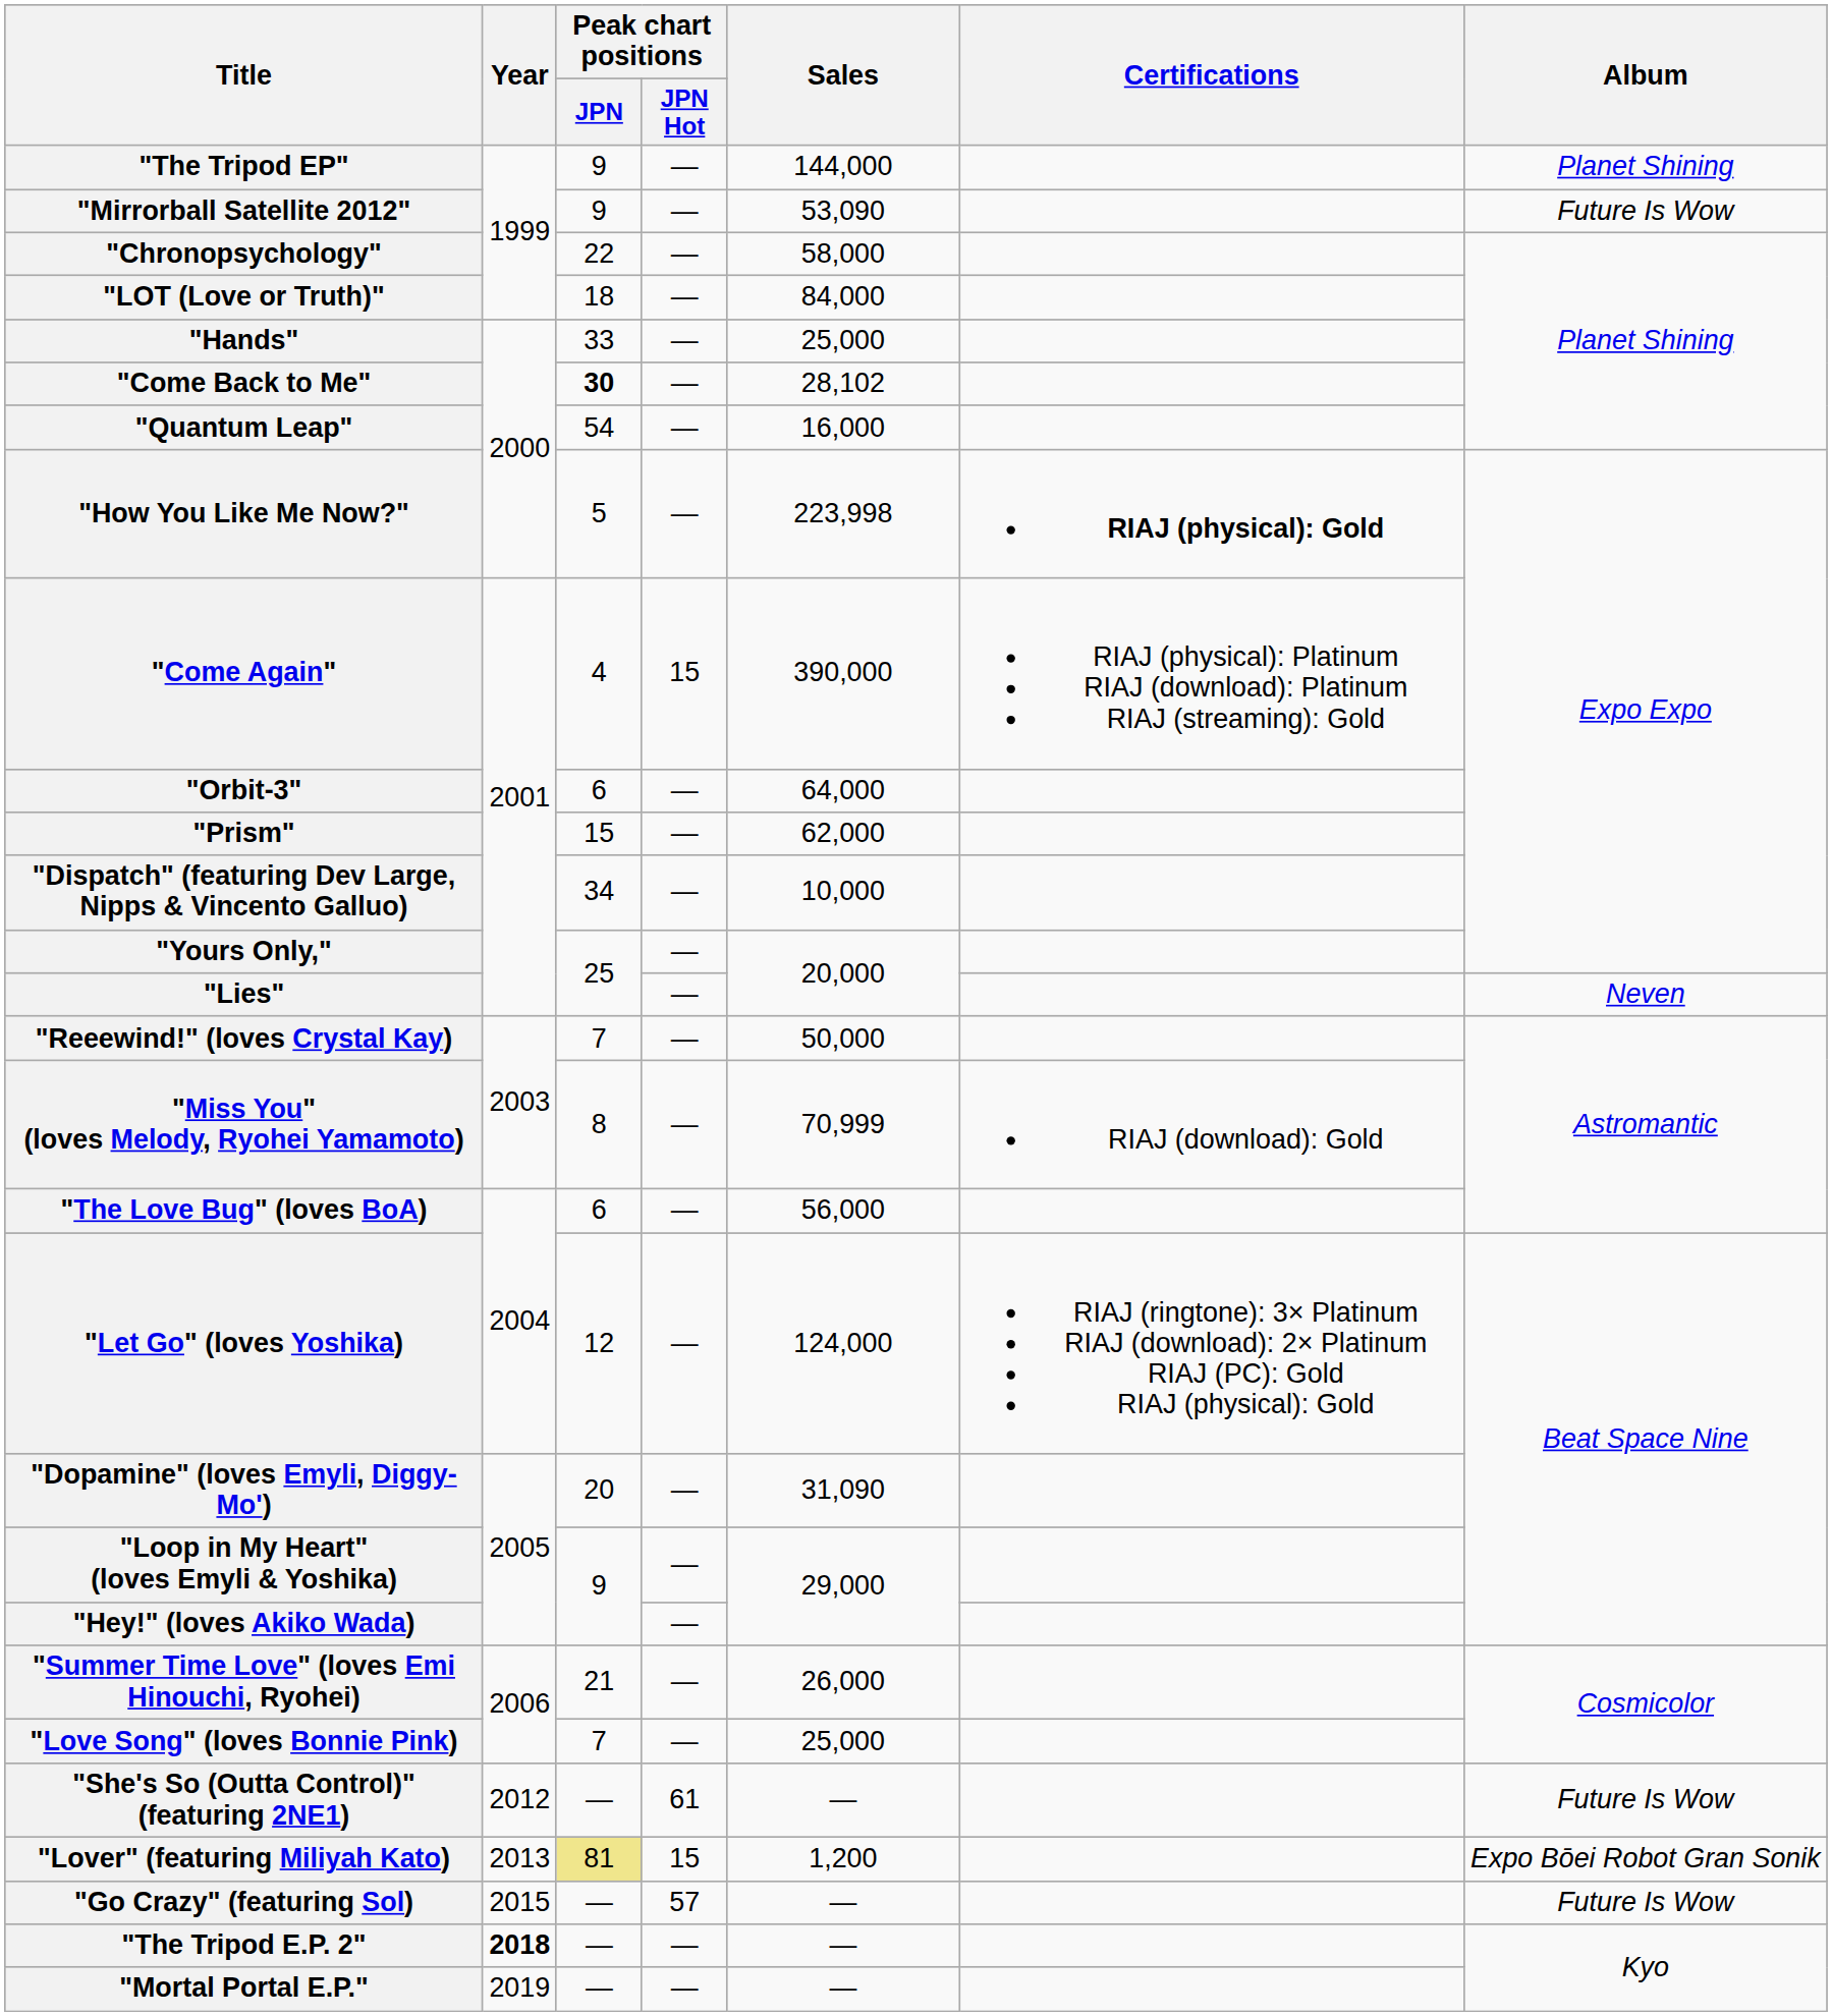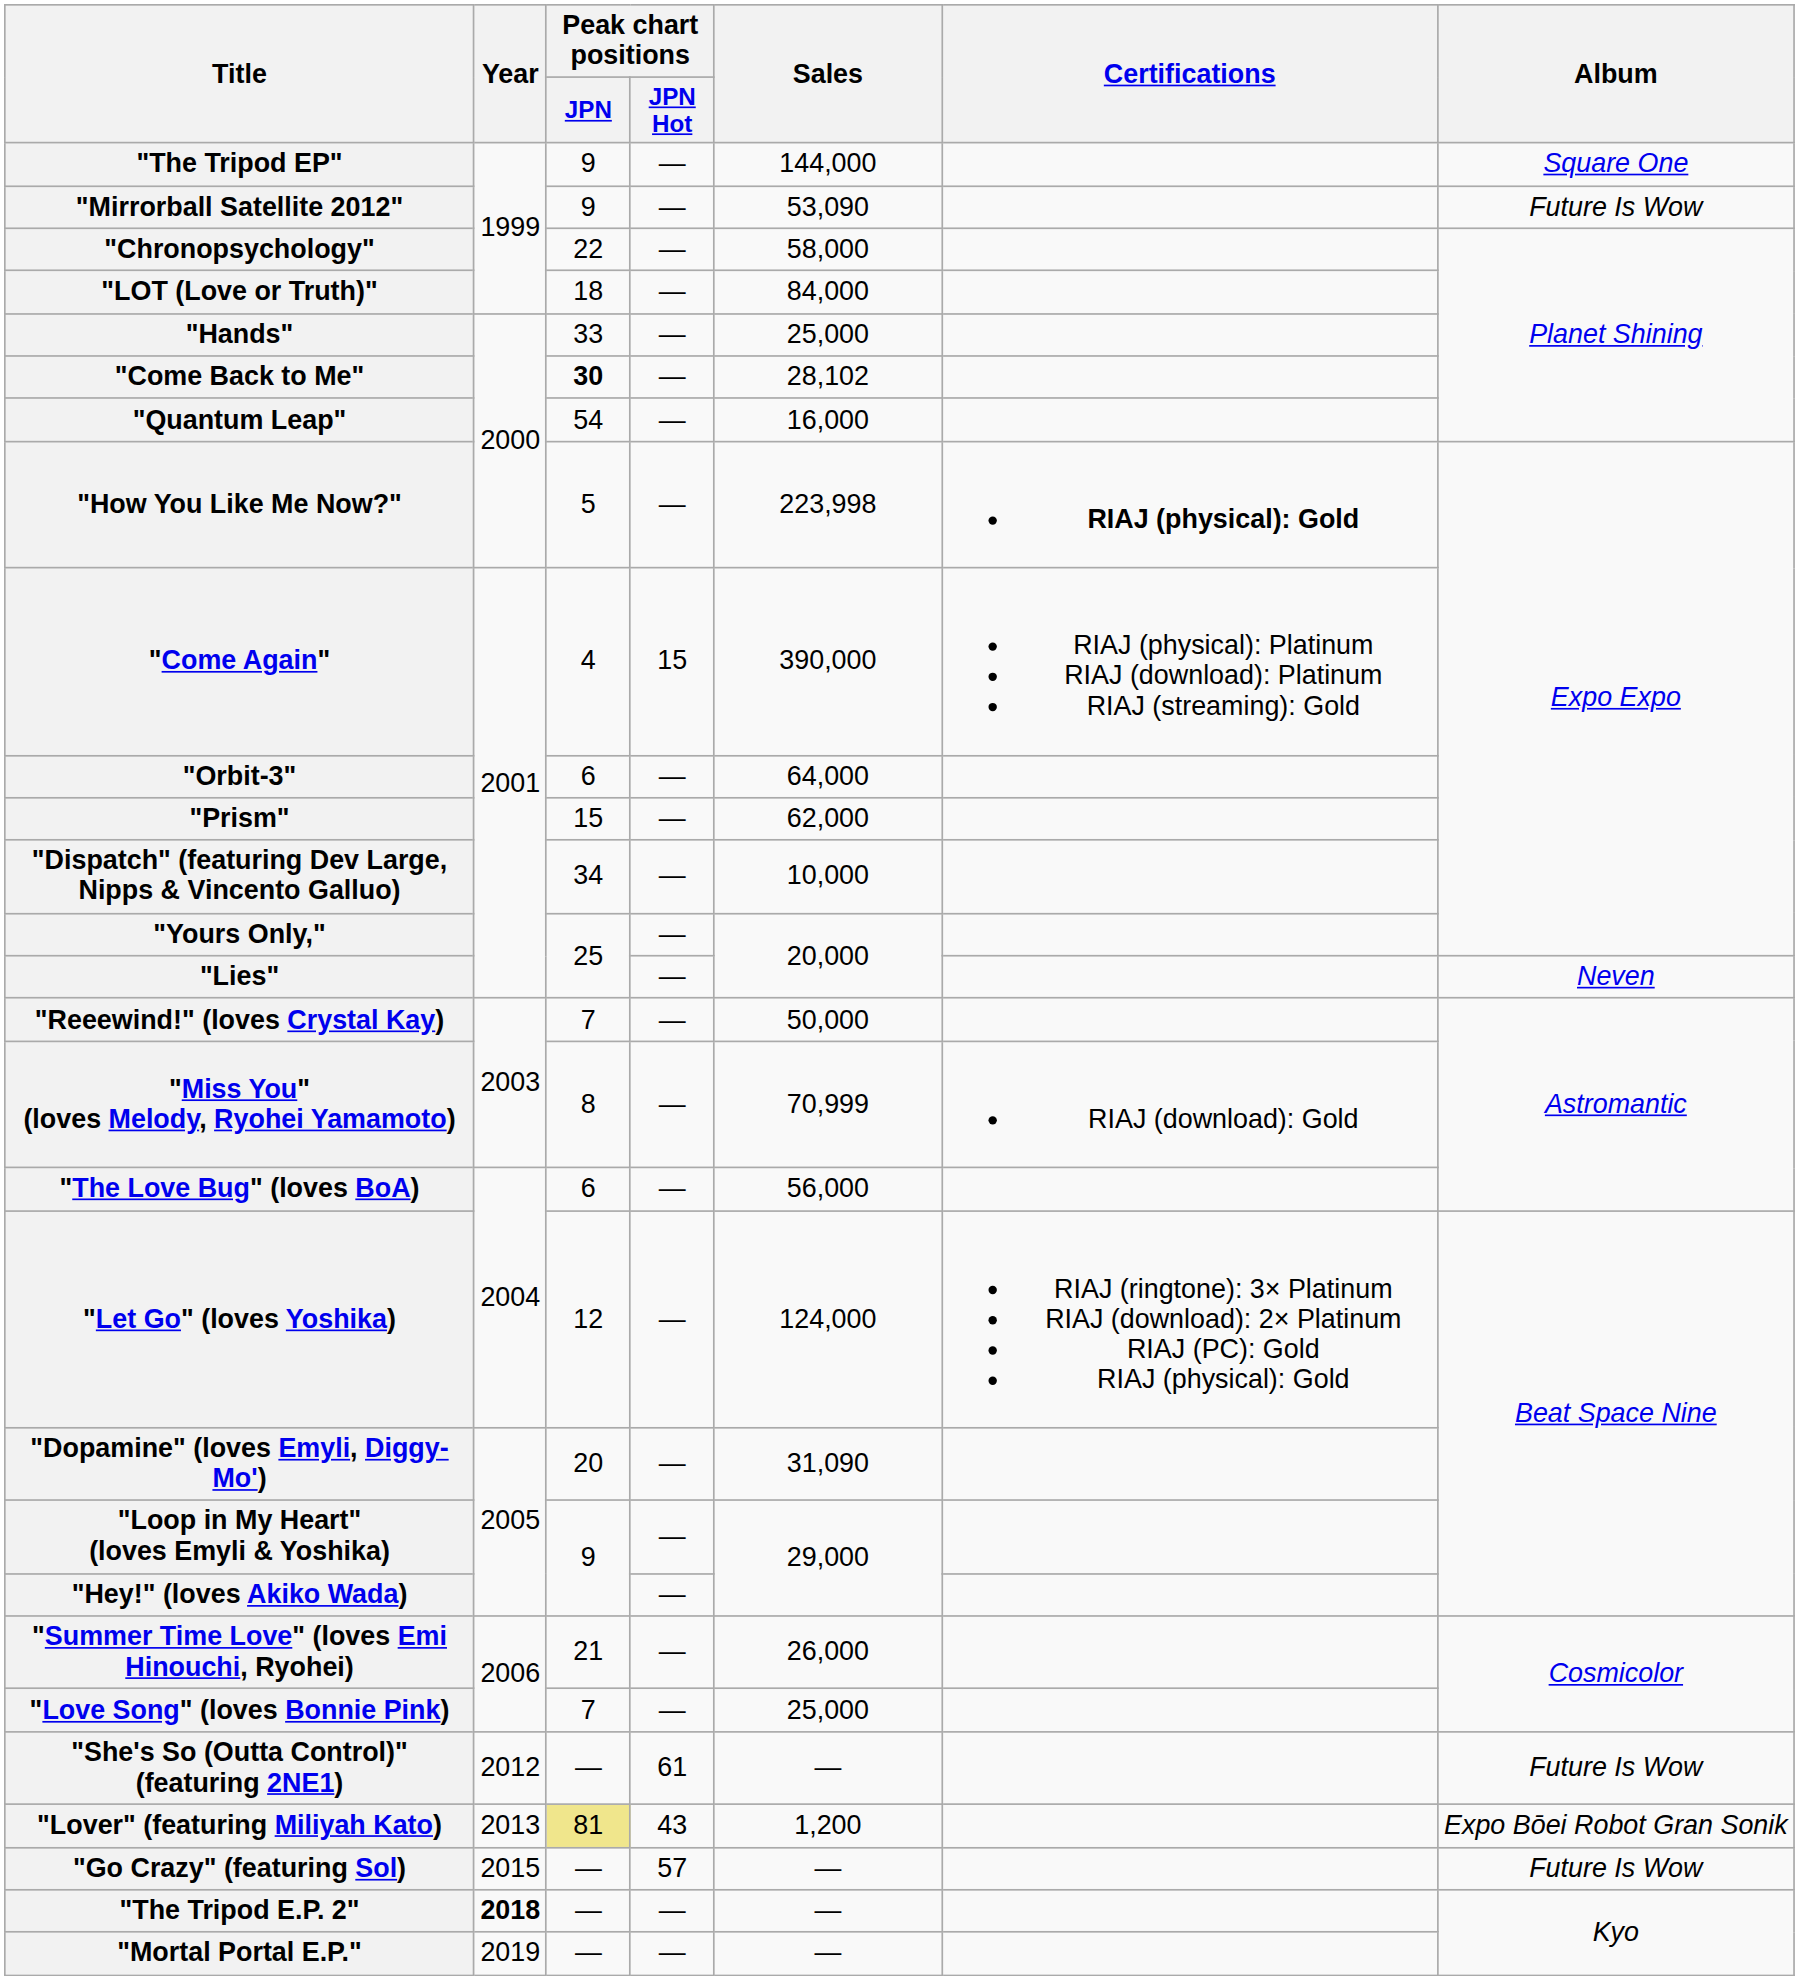"The Tripod EP" | Album: Planet Shining -> Square One
"Lover" (featuring Miliyah Kato) | Peak chart positions / JPN Hot: 15 -> 43
